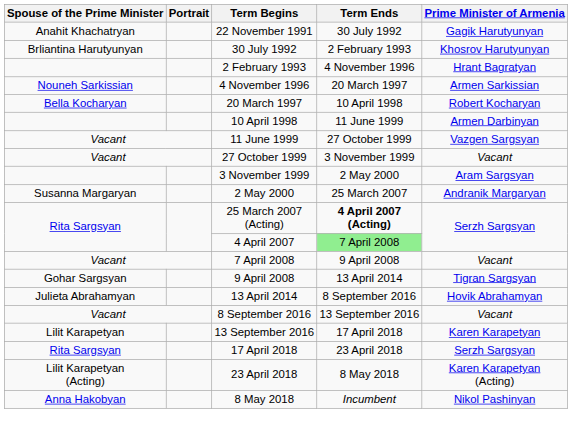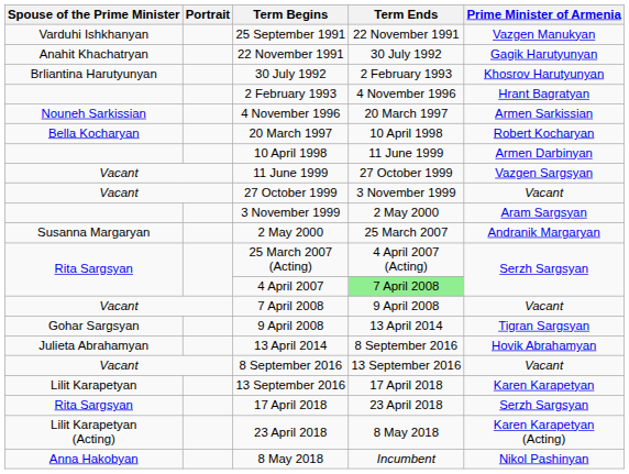+ row: Varduhi Ishkhanyan | 25 September 1991 | 22 November 1991 | Vazgen Manukyan
25 March 2007 (Acting) | Term Ends: bold -> normal
